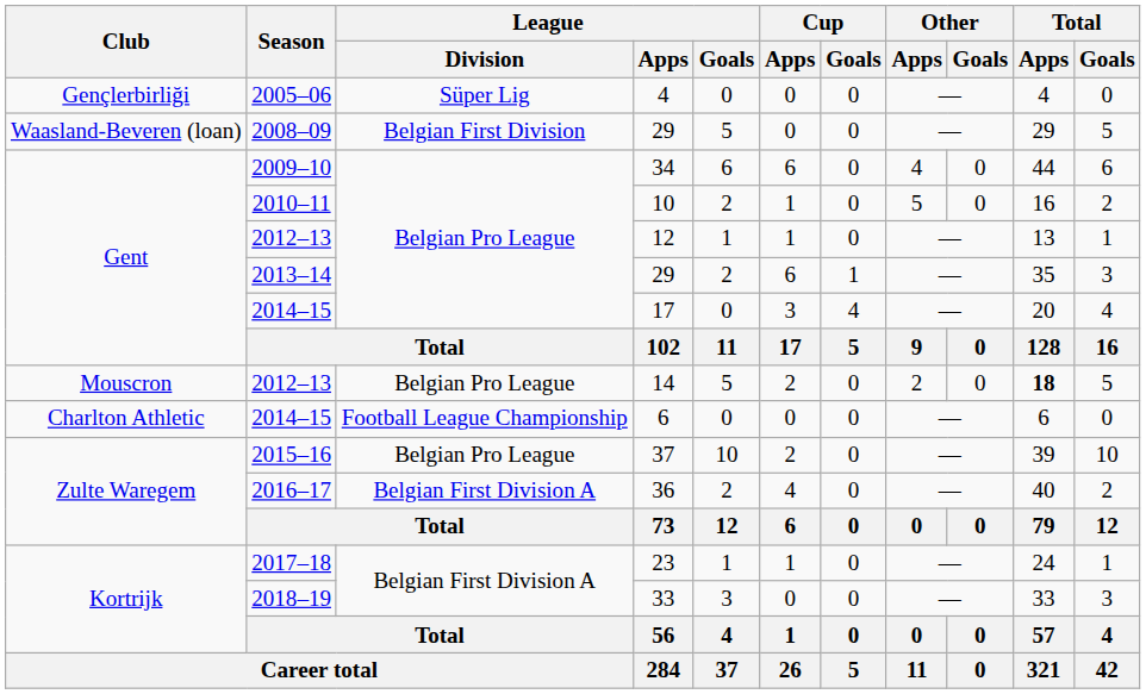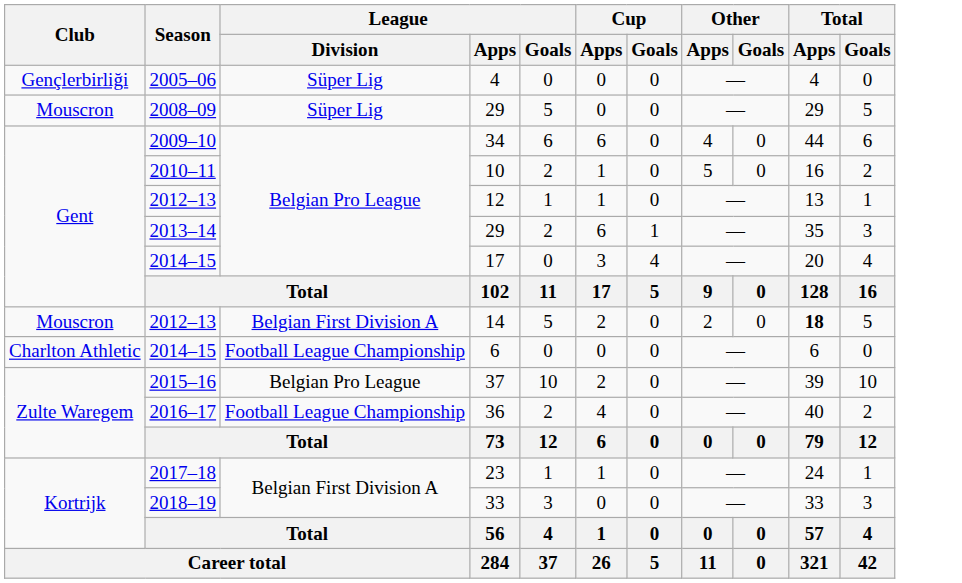2008–09 / 29 | Club: Waasland-Beveren (loan) -> Mouscron
2008–09 / 29 | League / Division: Belgian First Division -> Süper Lig
14 | League / Division: Belgian Pro League -> Belgian First Division A
36 | League / Division: Belgian First Division A -> Football League Championship
